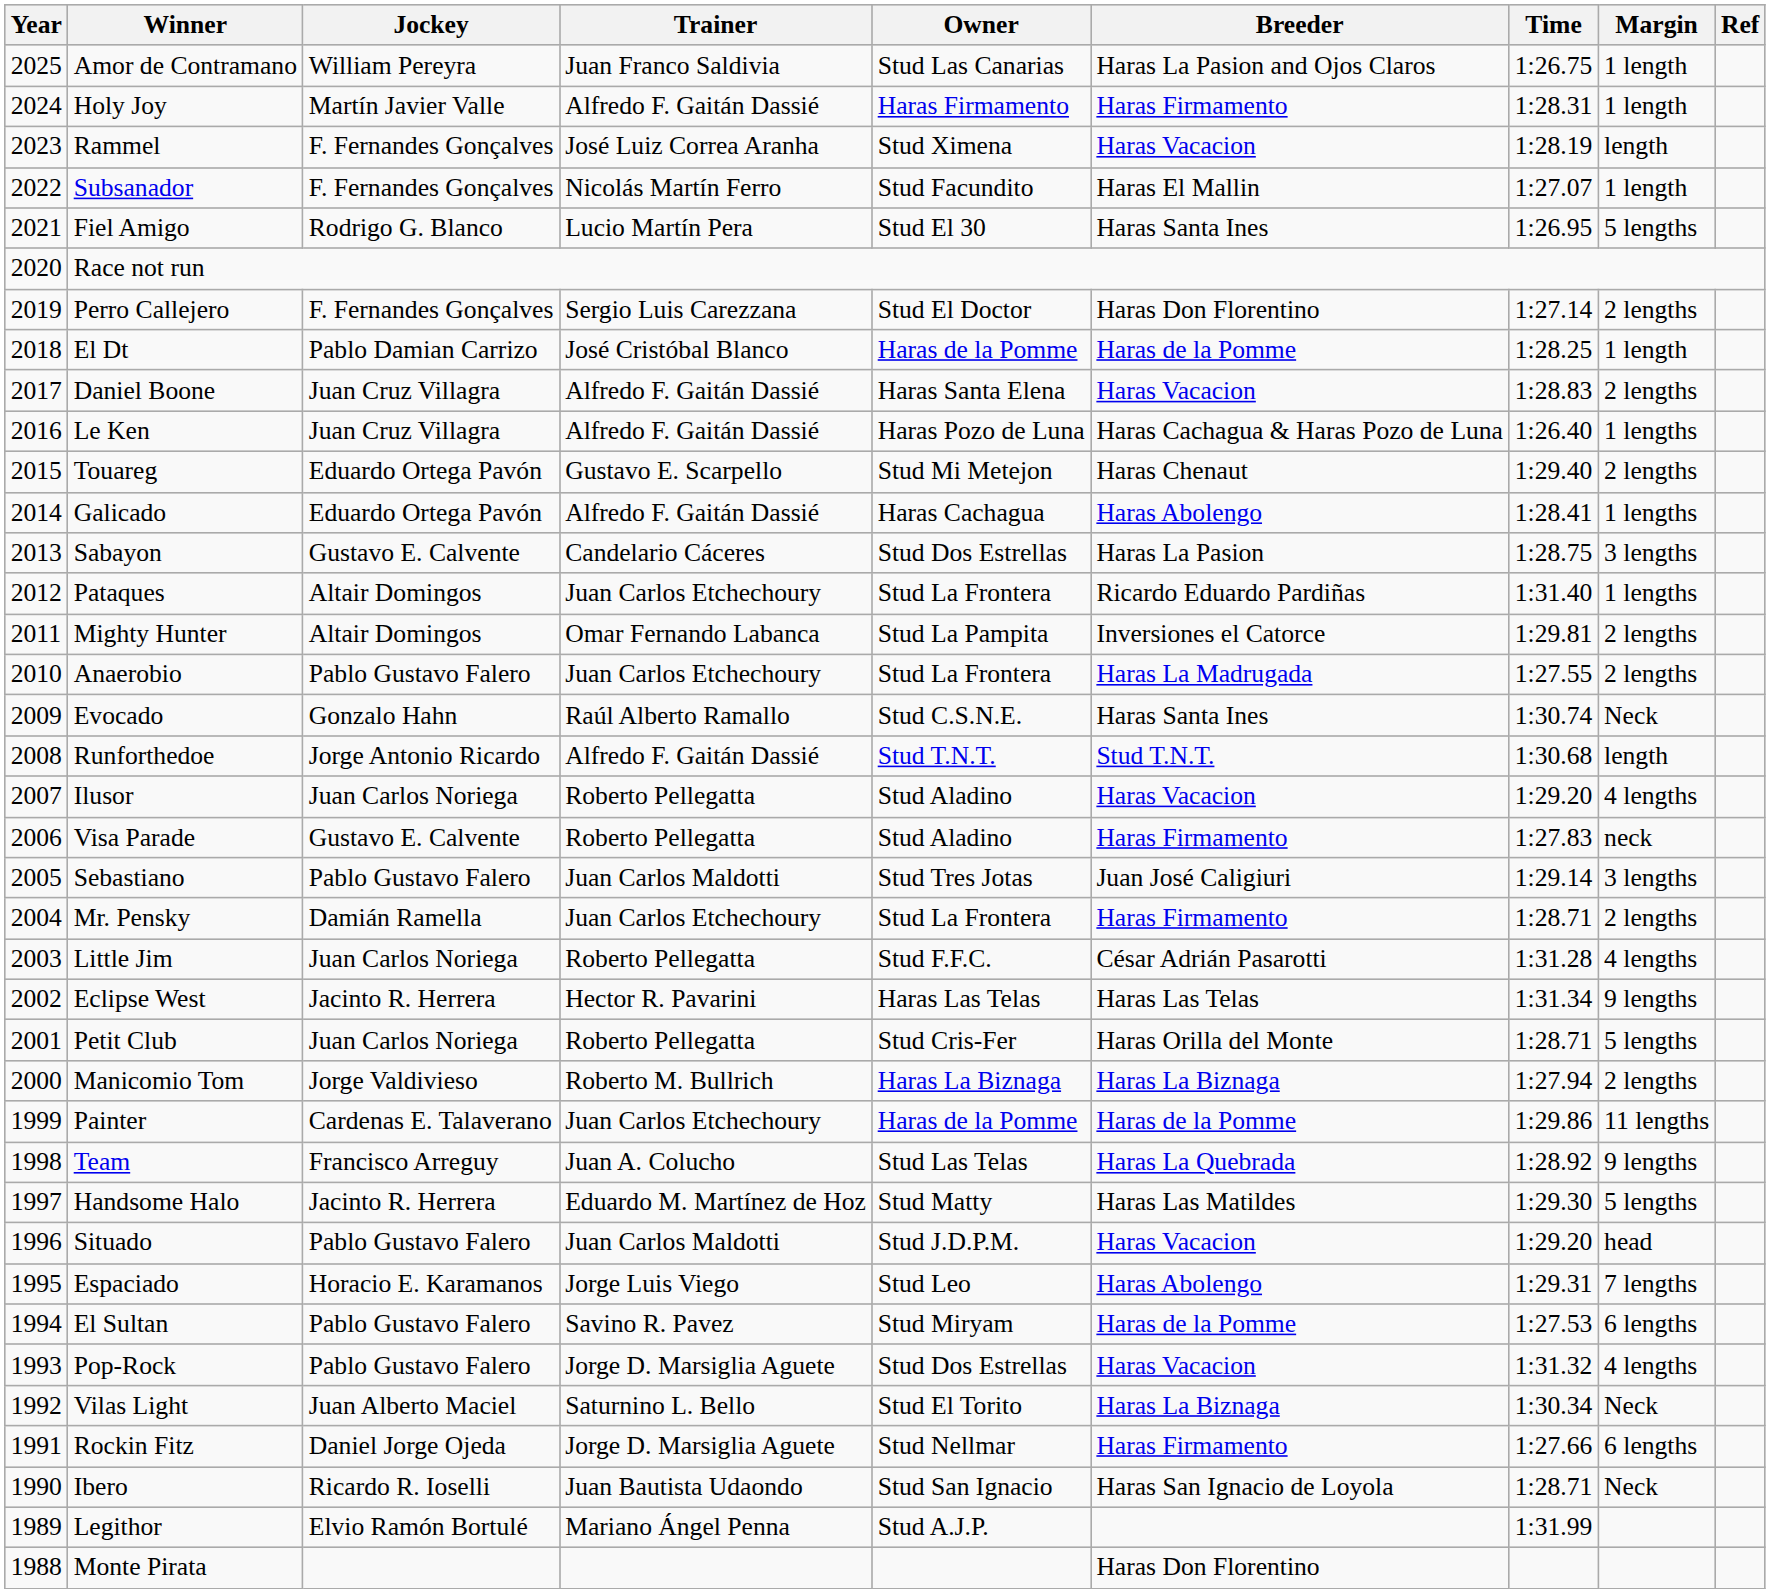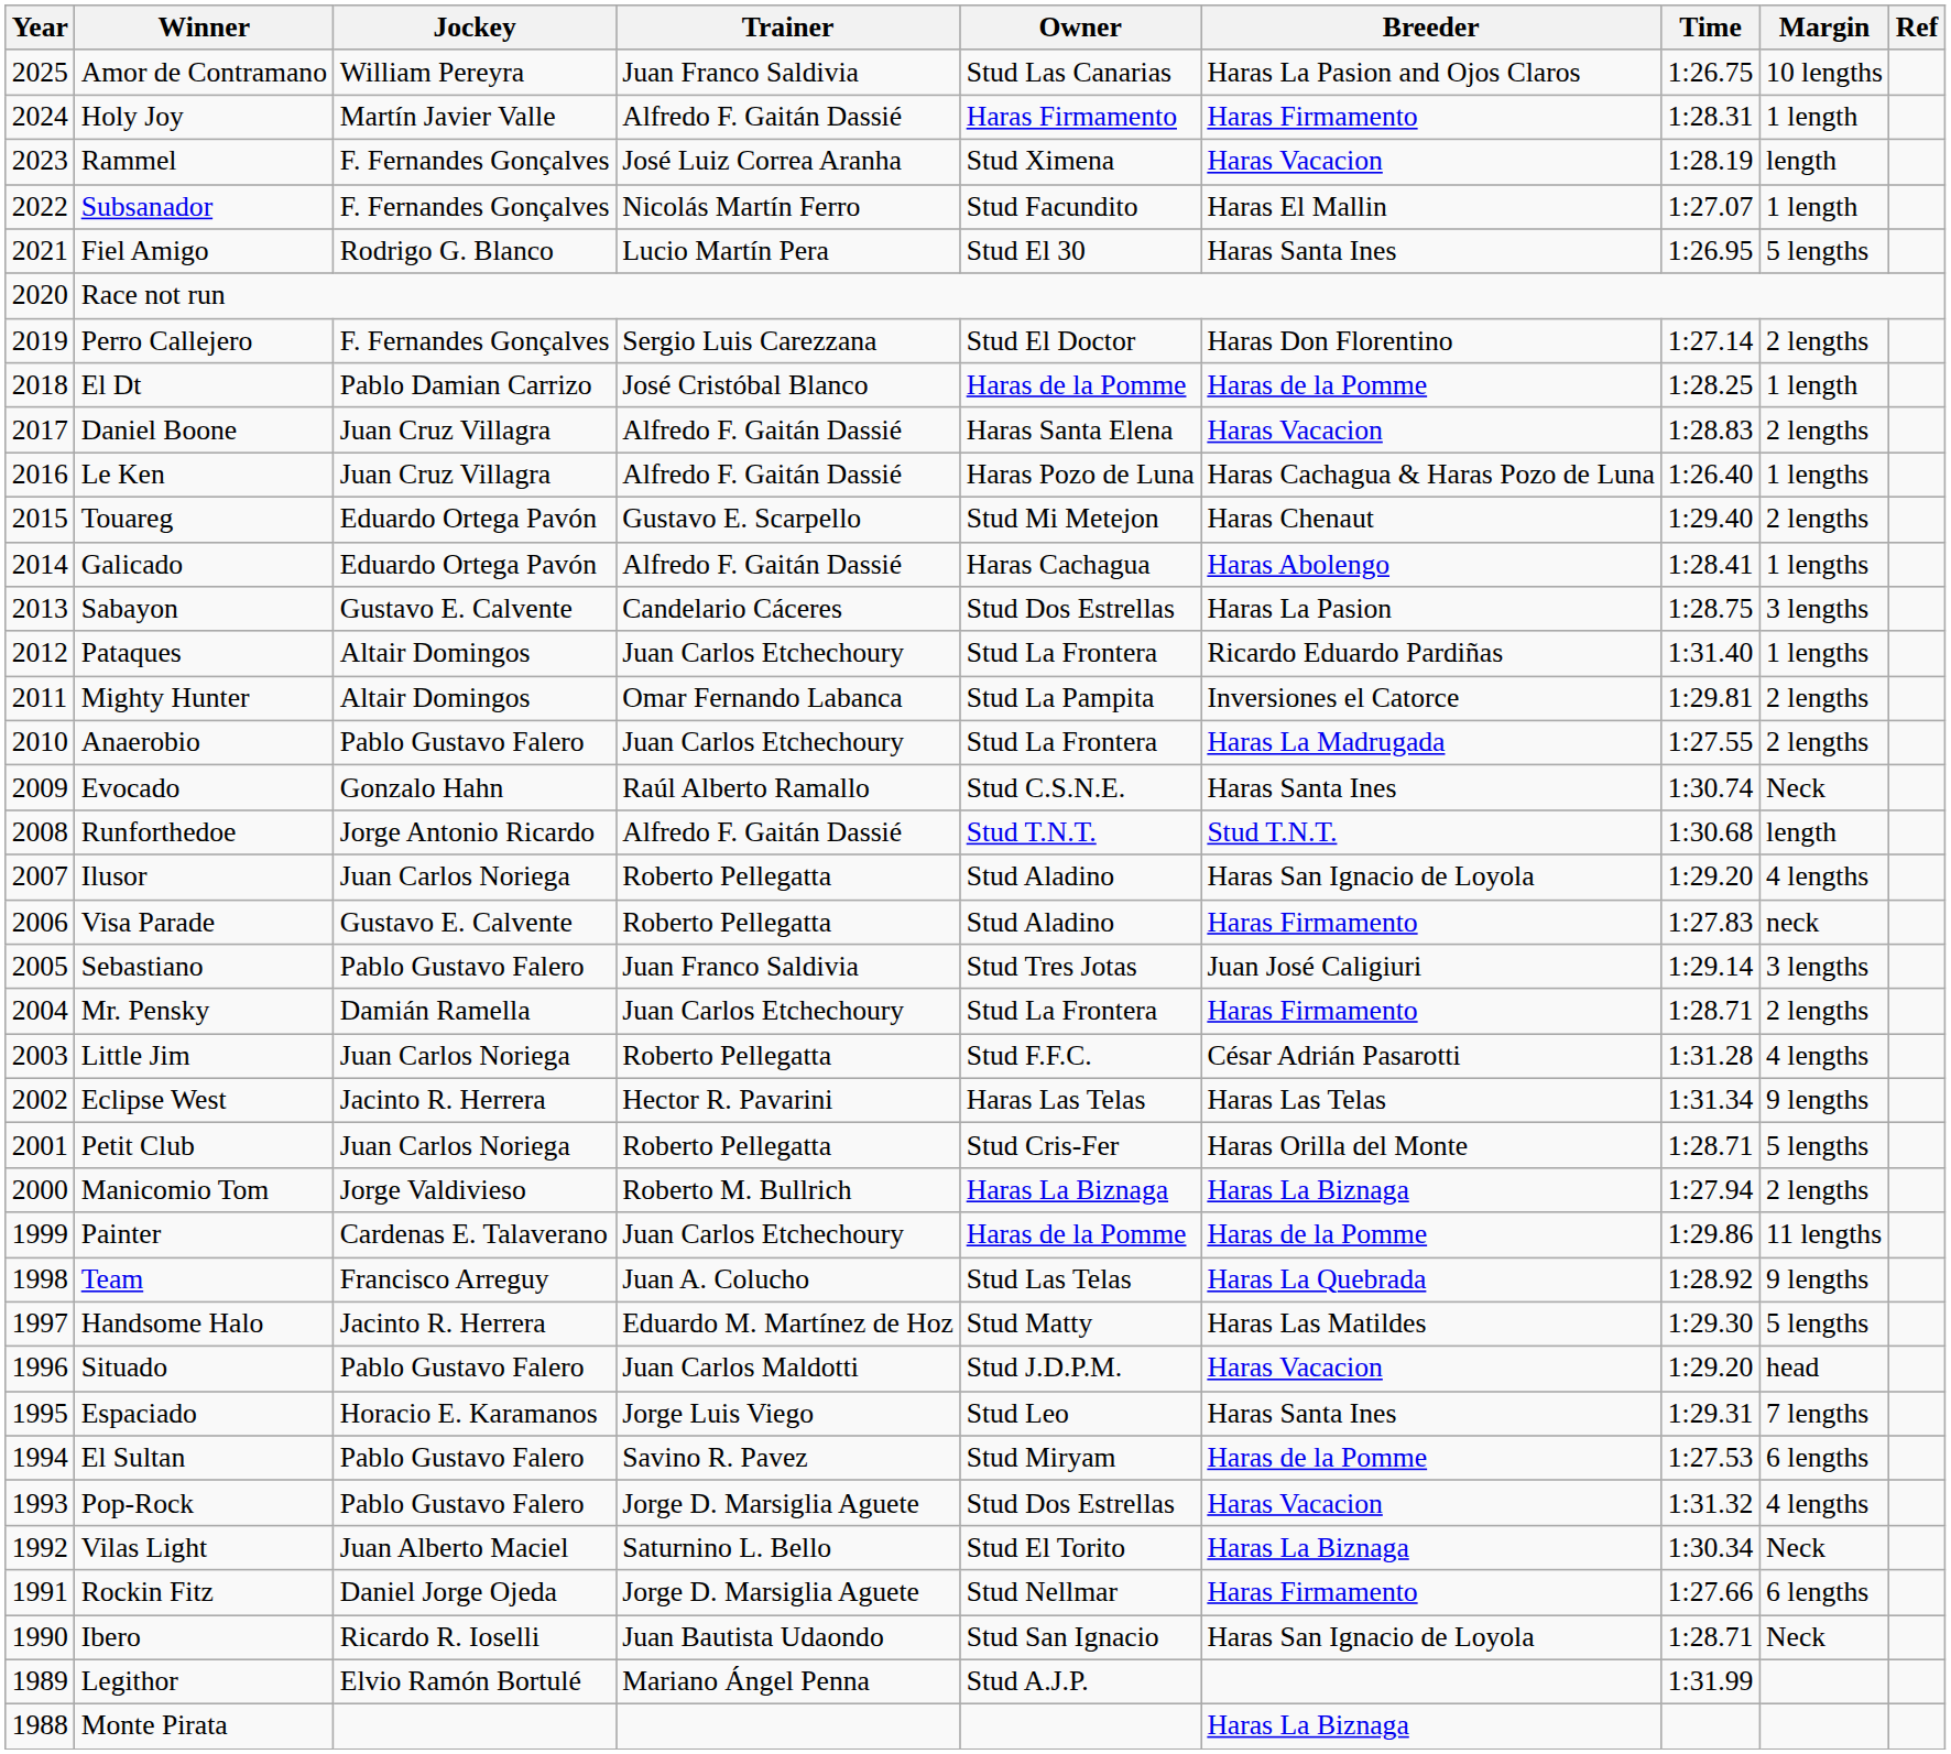Amor de Contramano | Margin: 1 length -> 10 lengths
Ilusor | Breeder: Haras Vacacion -> Haras San Ignacio de Loyola
Sebastiano | Trainer: Juan Carlos Maldotti -> Juan Franco Saldivia
Espaciado | Breeder: Haras Abolengo -> Haras Santa Ines
Monte Pirata | Breeder: Haras Don Florentino -> Haras La Biznaga
